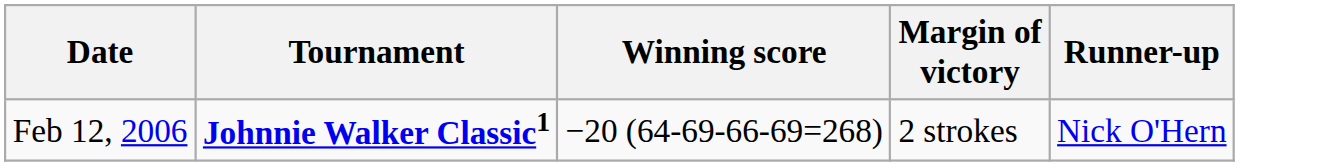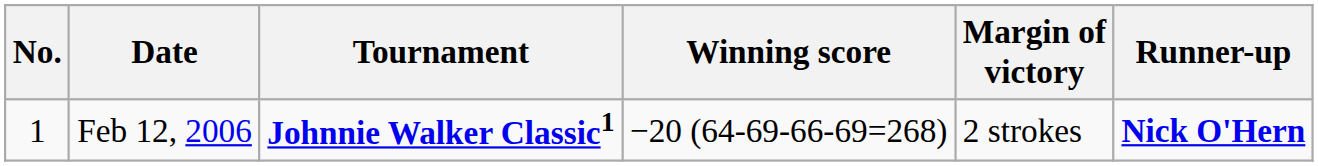+ column: No. | 1
Feb 12, 2006 | Runner-up: normal -> bold
